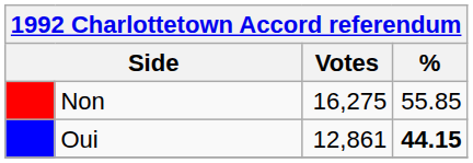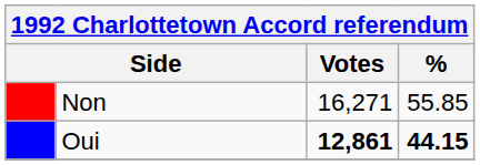Non | Votes: 16,275 -> 16,271
Oui | Votes: normal -> bold
